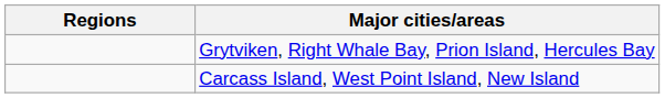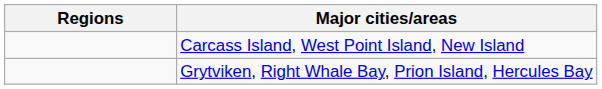rows swapped: Carcass Island, West Point Island, New Island <-> Grytviken, Right Whale Bay, Prion Island, Hercules Bay
